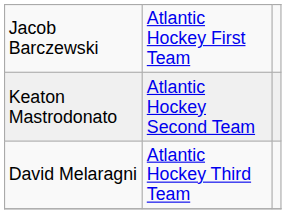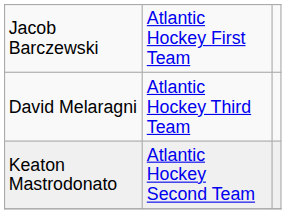rows swapped: Keaton Mastrodonato <-> David Melaragni
